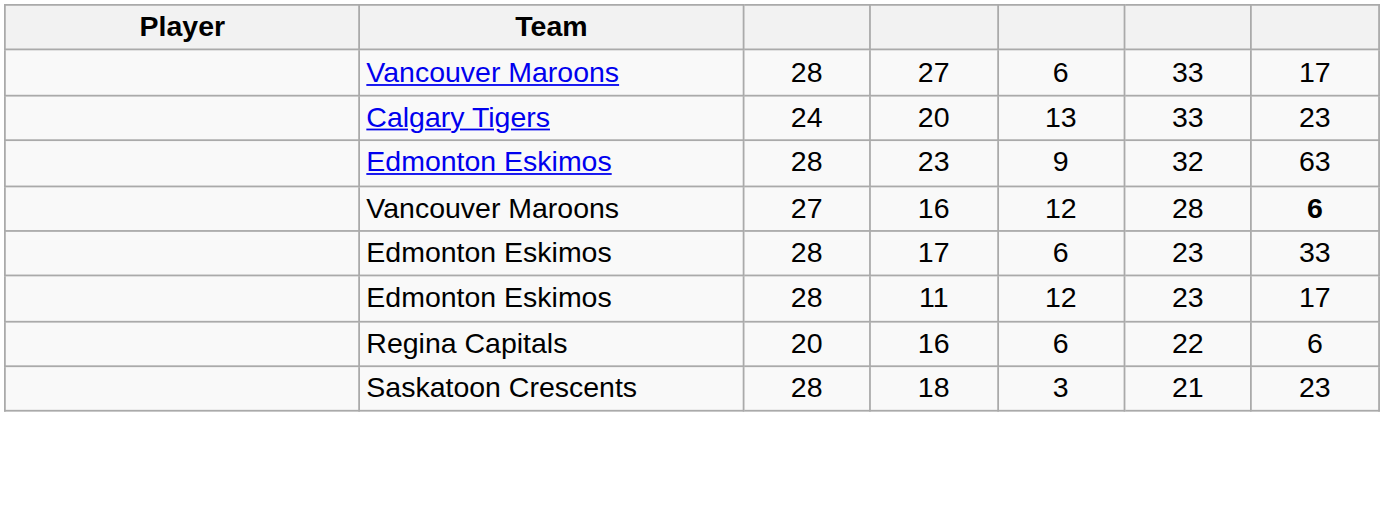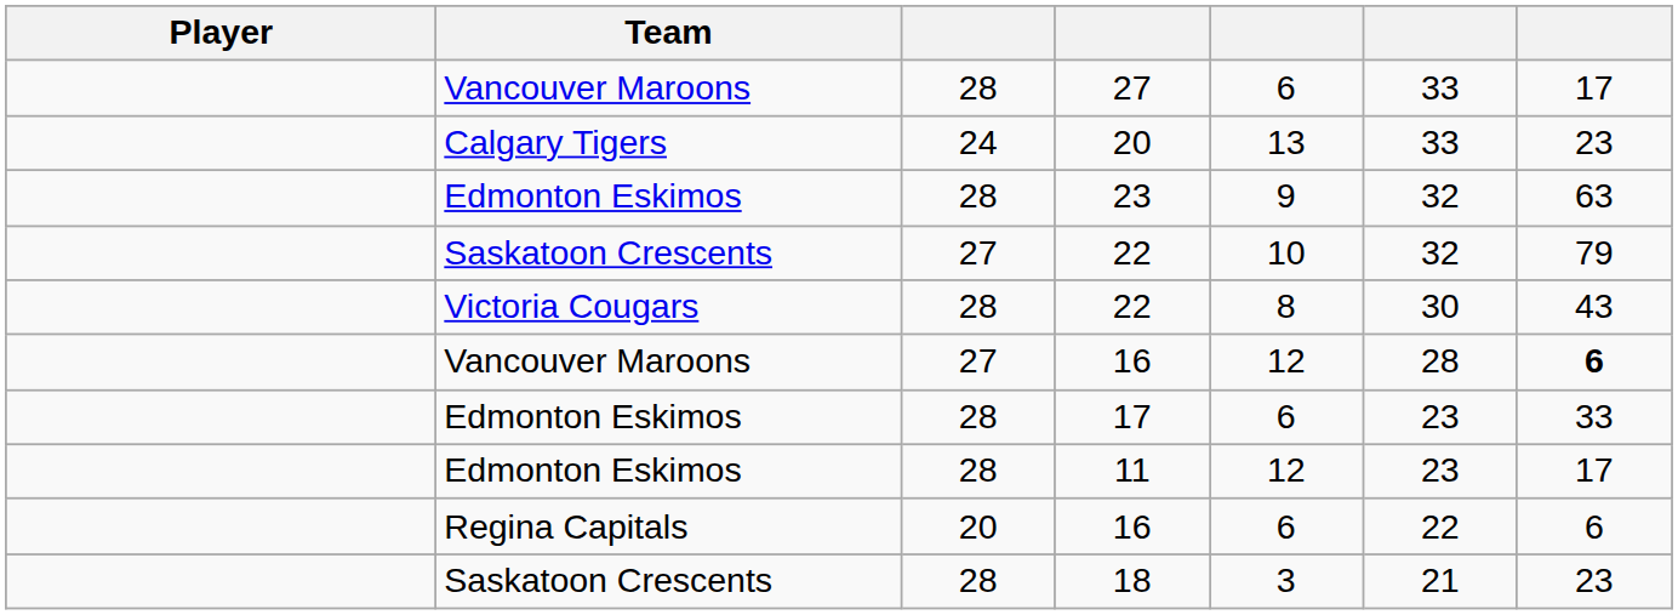+ row: Saskatoon Crescents | 27 | 22 | 10 | 32 | 79
+ row: Victoria Cougars | 28 | 22 | 8 | 30 | 43
